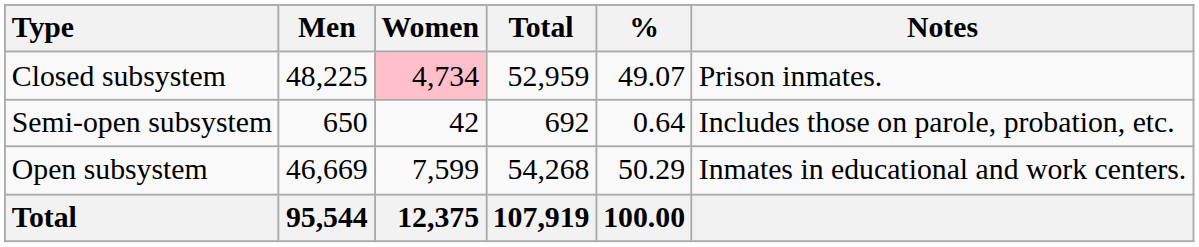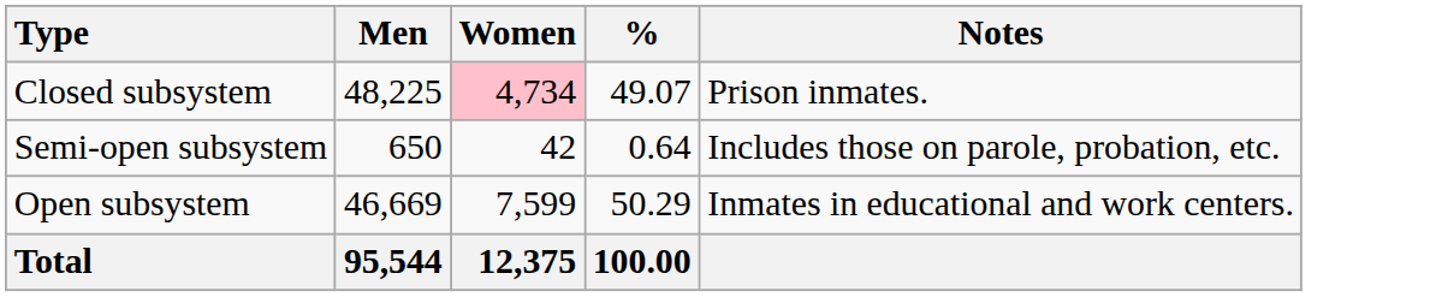- column: Total | 52,959 | 692 | 54,268 | 107,919
